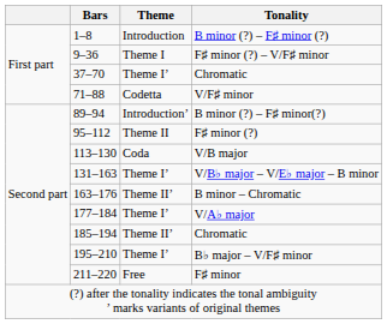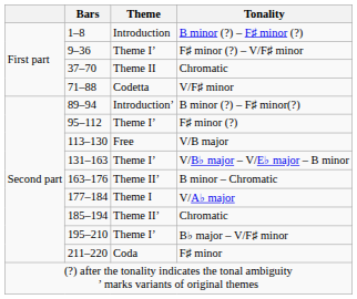F♯ minor (?) – V/F♯ minor | Theme: Theme I -> Theme I’
37–70 / Chromatic | Theme: Theme I’ -> Theme II
F♯ minor (?) | Theme: Theme II -> Theme I’
V/B major | Theme: Coda -> Free
V/A♭ major | Theme: Theme I’ -> Theme I
F♯ minor | Theme: Free -> Coda
